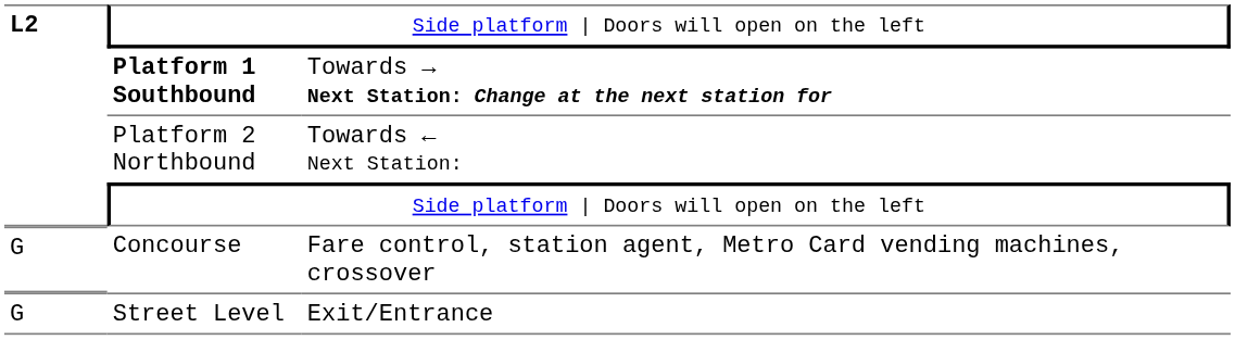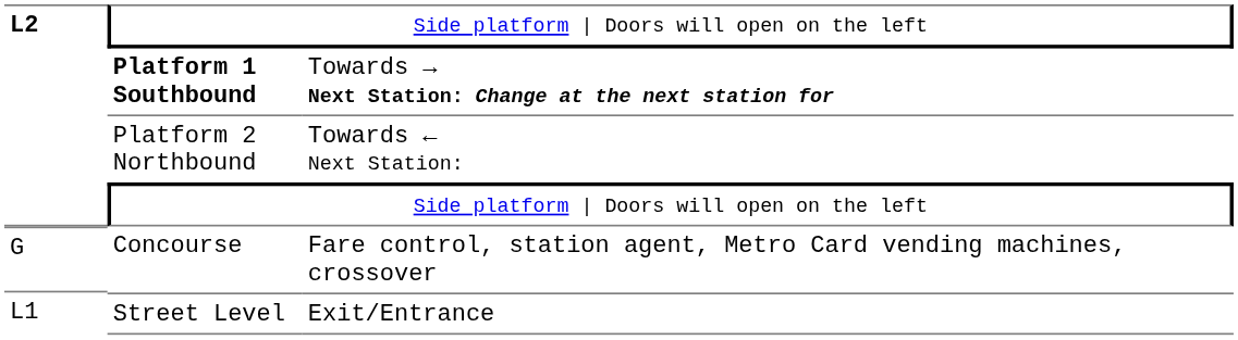Street Level | column 1: G -> L1
